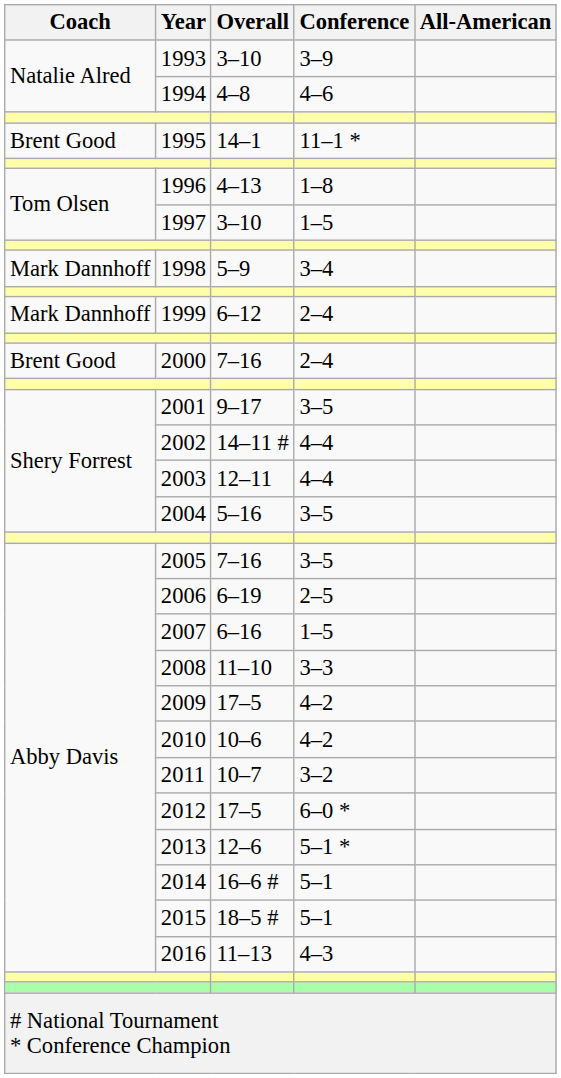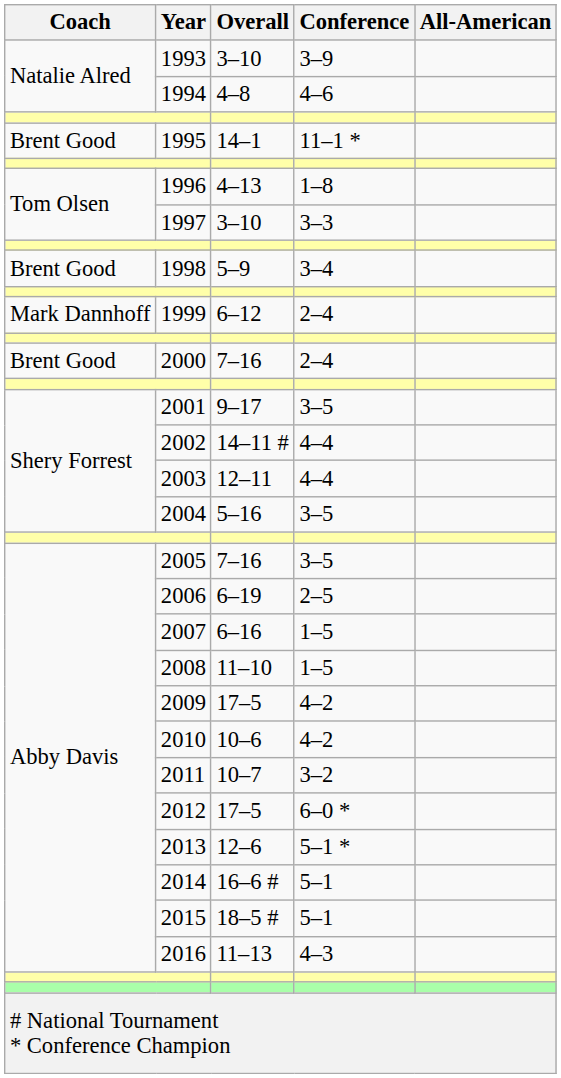1997 | Conference: 1–5 -> 3–3
1998 | Coach: Mark Dannhoff -> Brent Good
2008 | Conference: 3–3 -> 1–5
